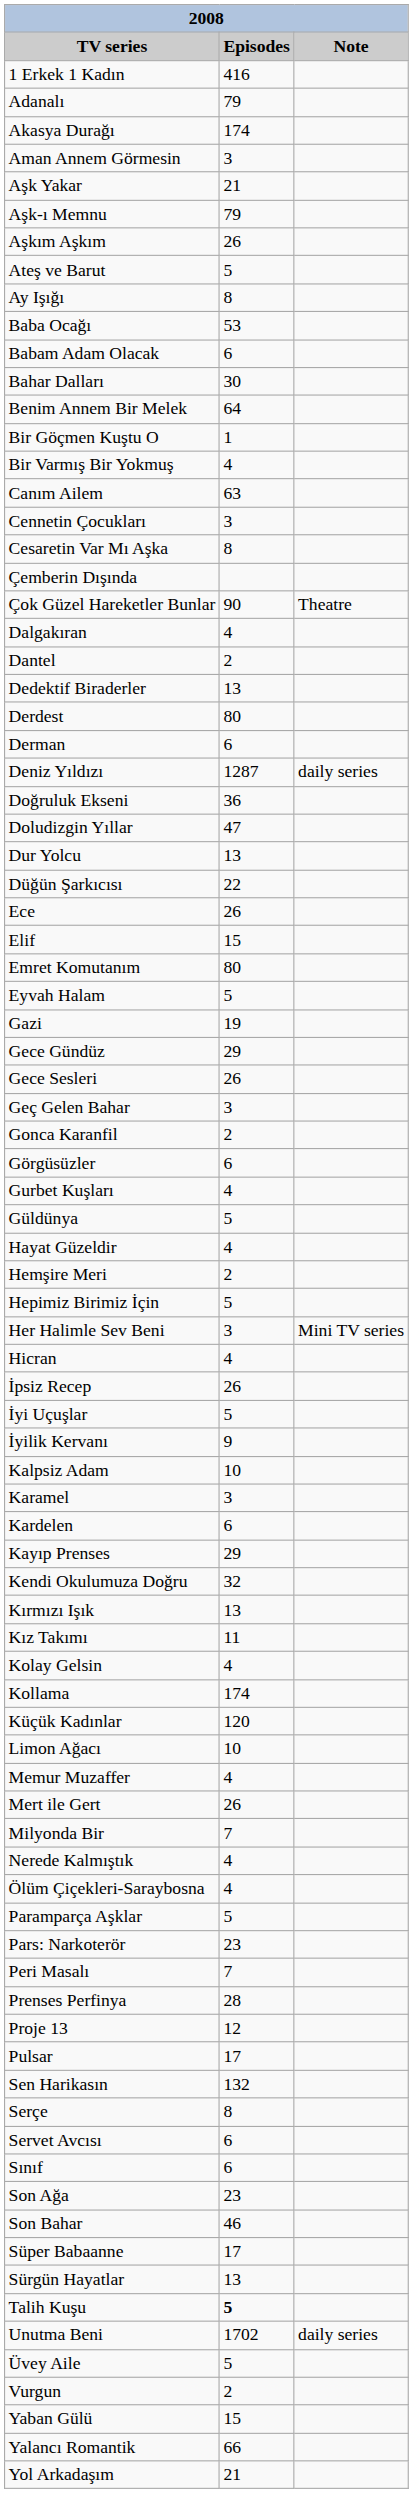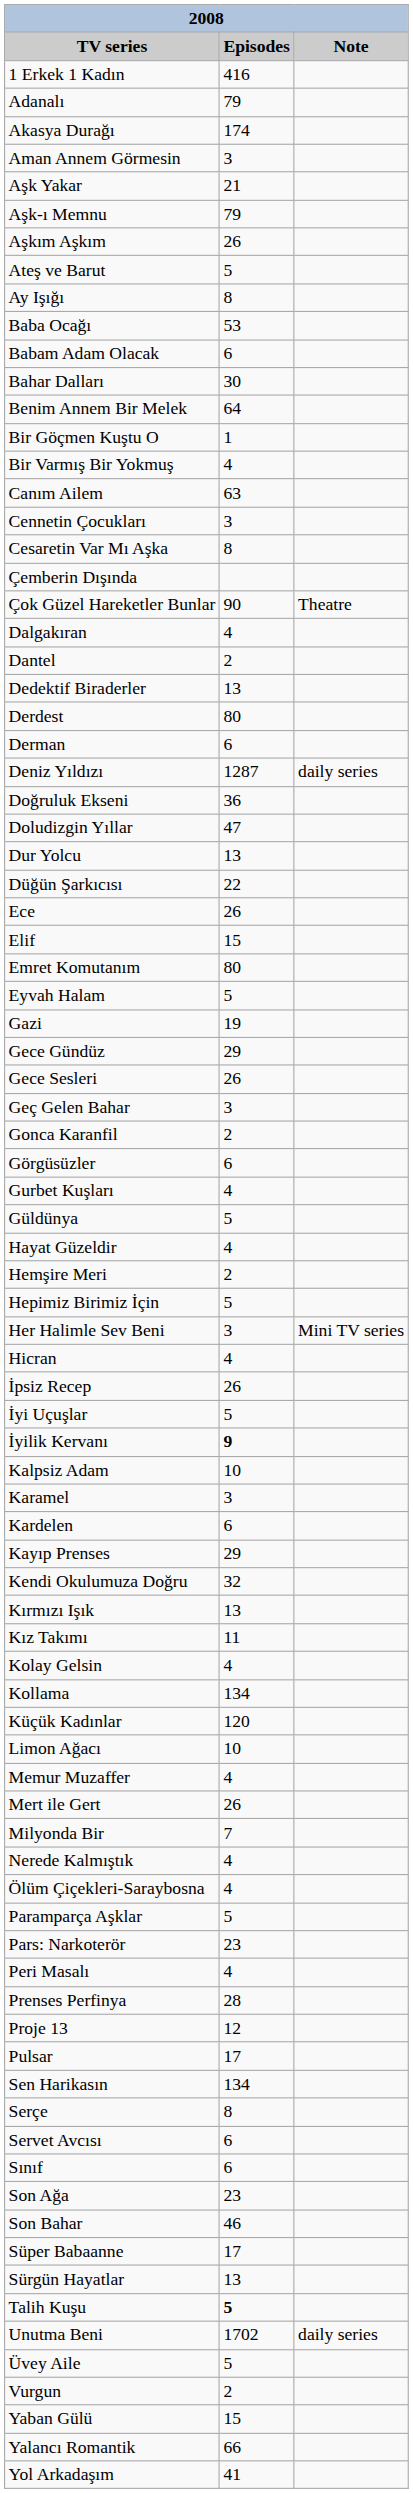İyilik Kervanı | Episodes: normal -> bold
Kollama | Episodes: 174 -> 134
Peri Masalı | Episodes: 7 -> 4
Sen Harikasın | Episodes: 132 -> 134
Yol Arkadaşım | Episodes: 21 -> 41
